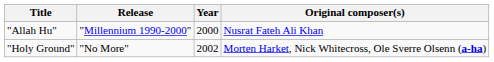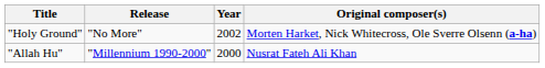rows swapped: "Allah Hu" <-> "Holy Ground"
